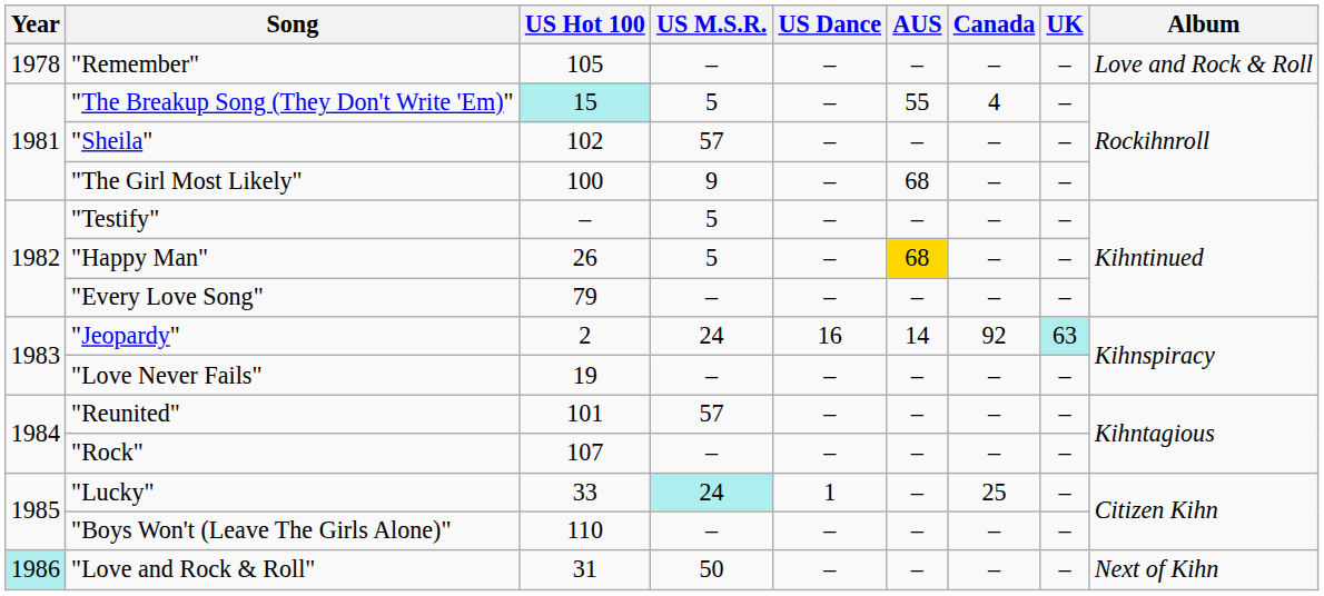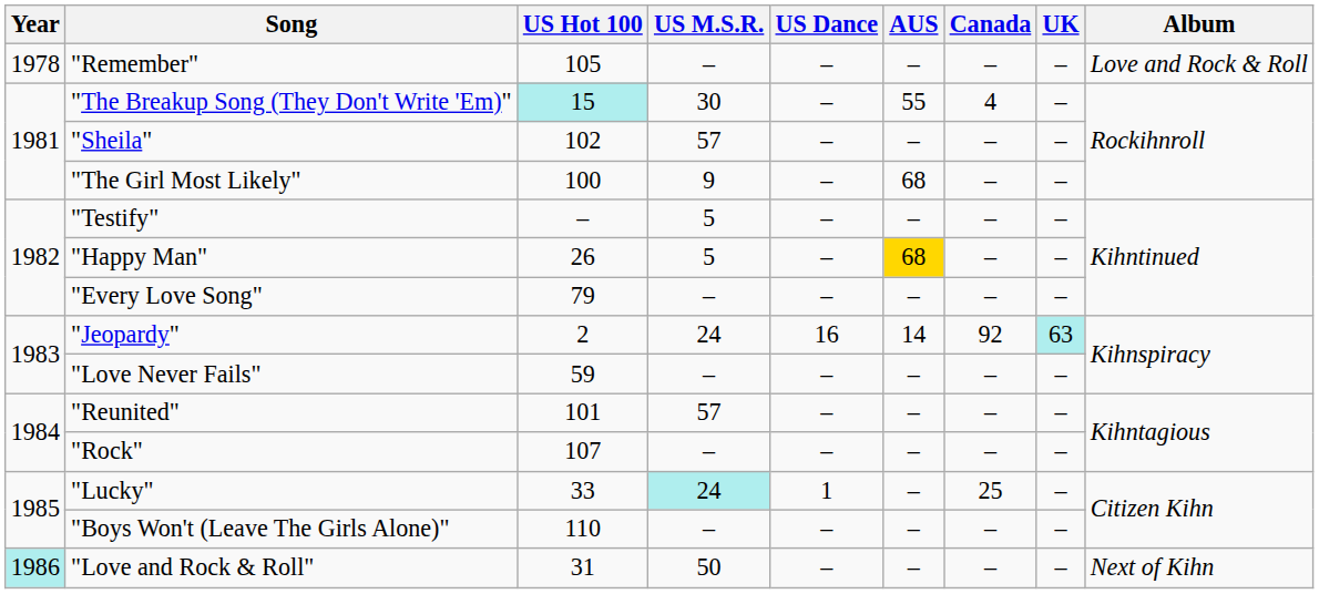"The Breakup Song (They Don't Write 'Em)" | US M.S.R.: 5 -> 30
"Love Never Fails" | US Hot 100: 19 -> 59
